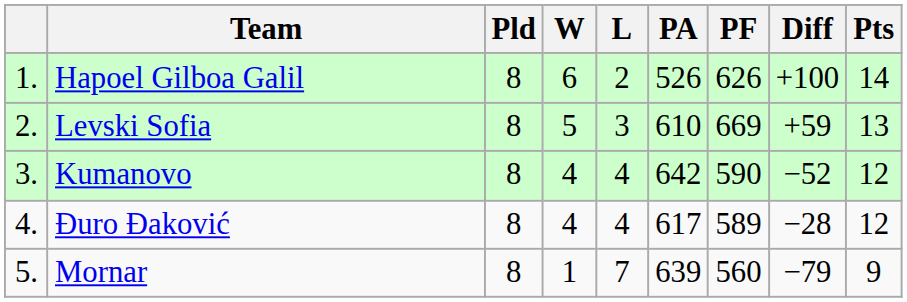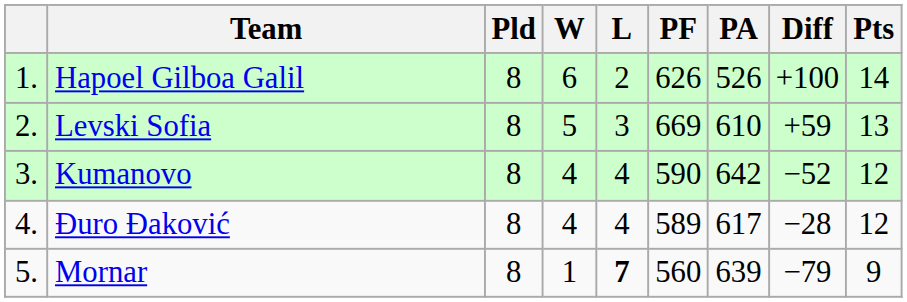columns swapped: PF <-> PA
Mornar | L: normal -> bold
